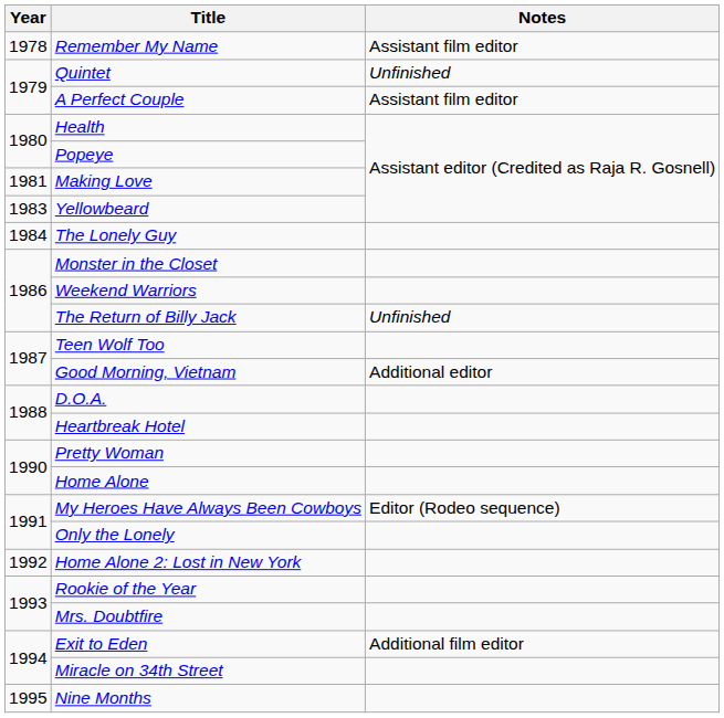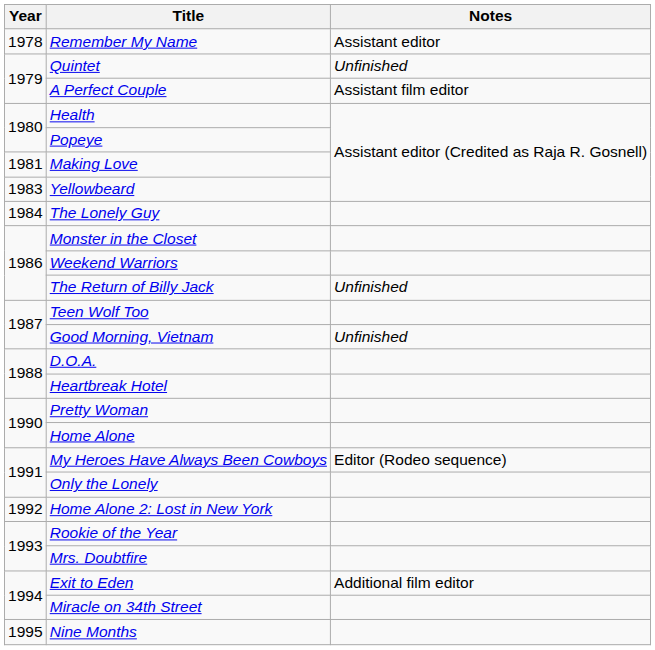Remember My Name | Notes: Assistant film editor -> Assistant editor
Good Morning, Vietnam | Notes: Additional editor -> Unfinished
